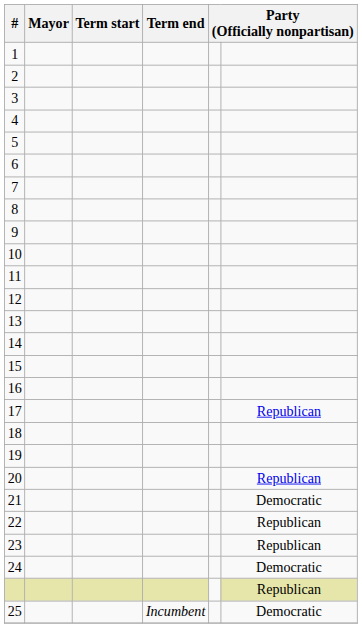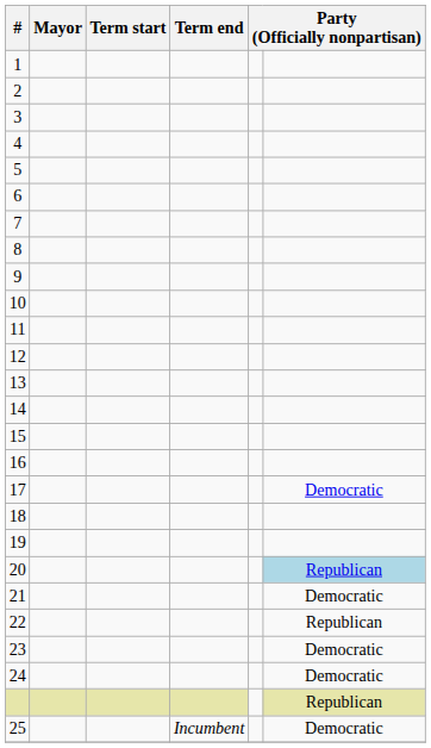17 | column 6: Republican -> Democratic
20 | column 6: no background -> lightblue background
23 | column 6: Republican -> Democratic
